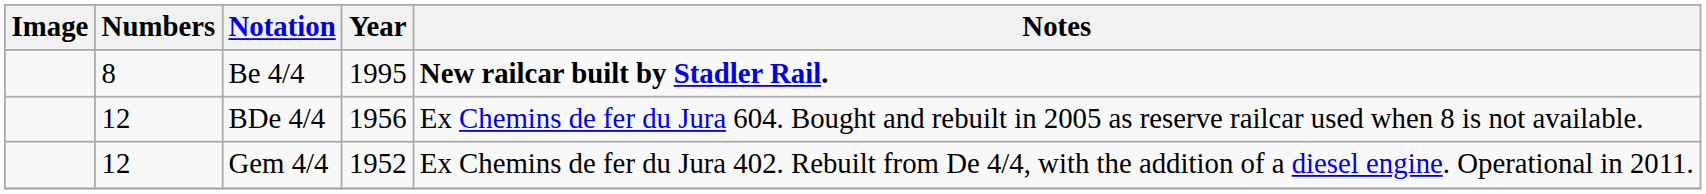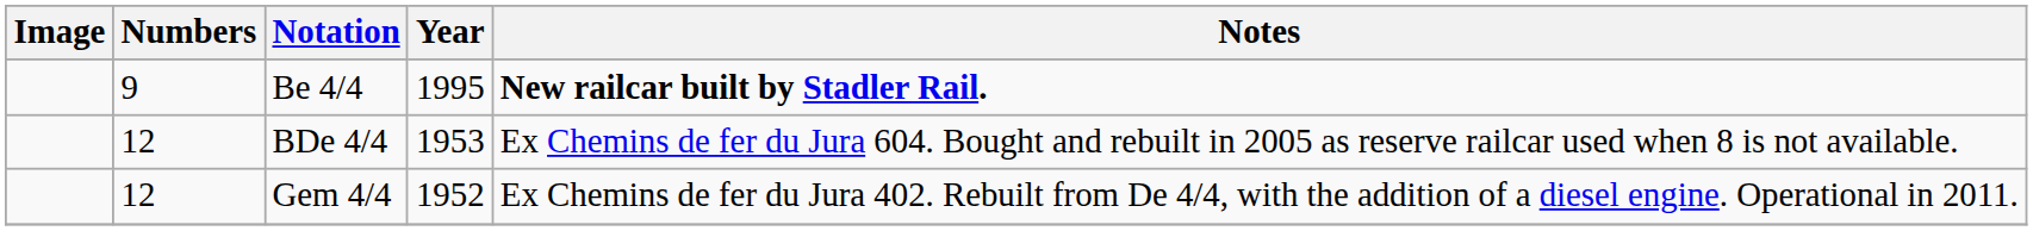Be 4/4 | Numbers: 8 -> 9
BDe 4/4 | Year: 1956 -> 1953
